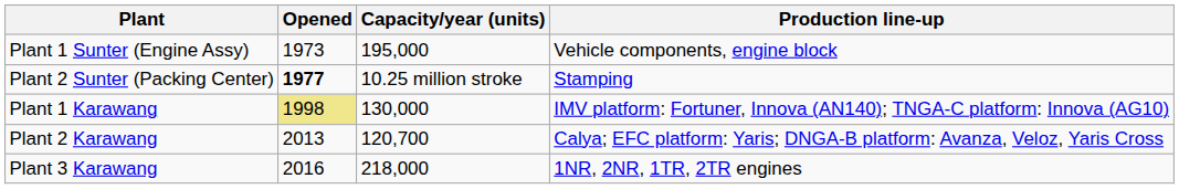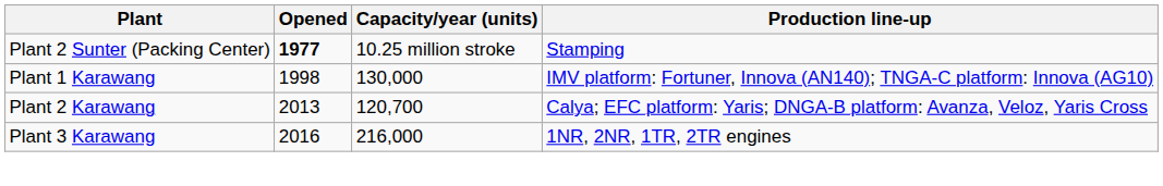- row: Plant 1 Sunter (Engine Assy) | 1973 | 195,000 | Vehicle components, engine block
Plant 1 Karawang | Opened: khaki background -> no background
Plant 3 Karawang | Capacity/year (units): 218,000 -> 216,000
